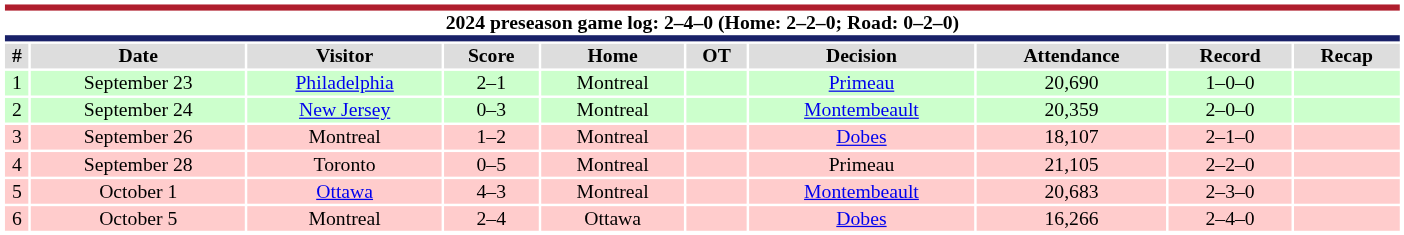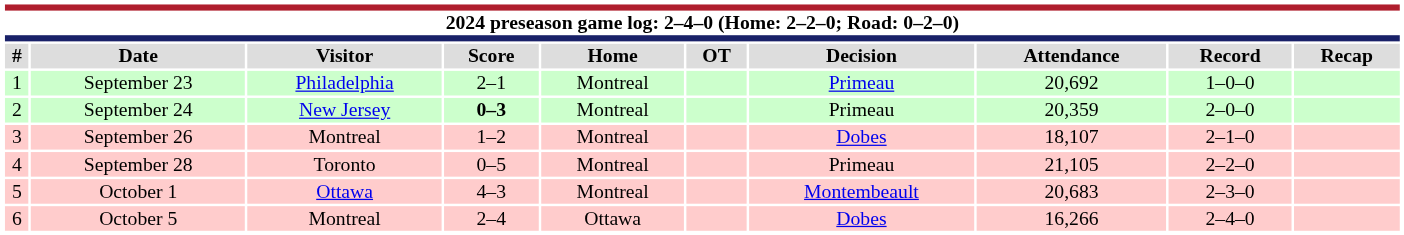September 23 | Attendance: 20,690 -> 20,692
September 24 | Score: normal -> bold
September 24 | Decision: Montembeault -> Primeau
